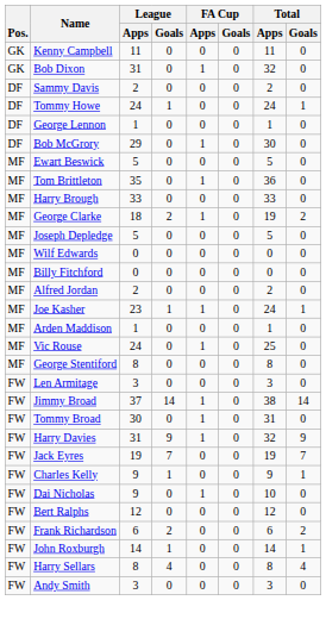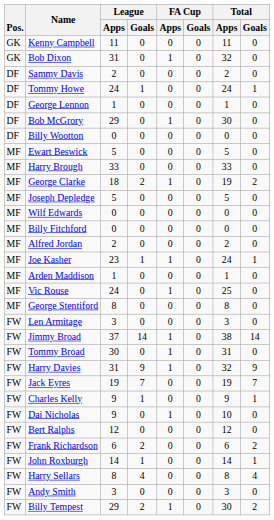+ row: DF | Billy Wootton | 0 | 0 | 0 | 0 | 0 | 0
- row: MF | Tom Brittleton | 35 | 0 | 1 | 0 | 36 | 0
+ row: FW | Billy Tempest | 29 | 2 | 1 | 0 | 30 | 2
